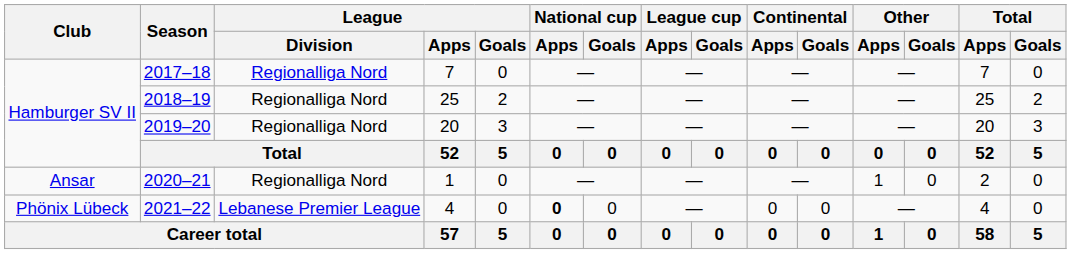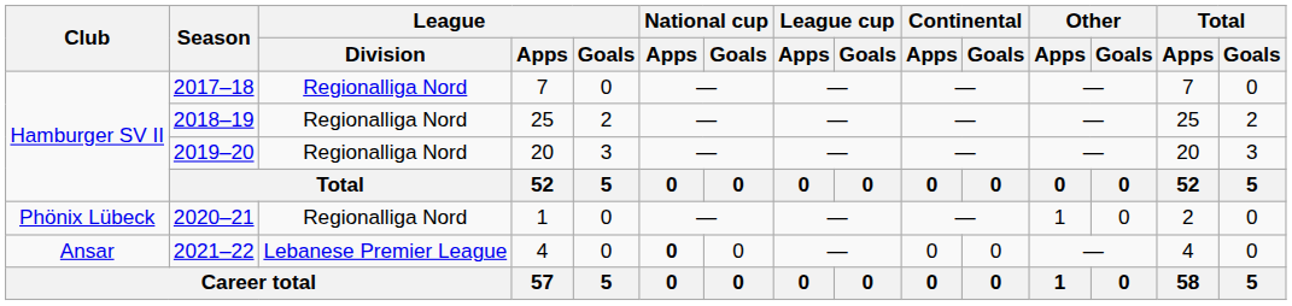2020–21 | Club: Ansar -> Phönix Lübeck
2021–22 | Club: Phönix Lübeck -> Ansar
